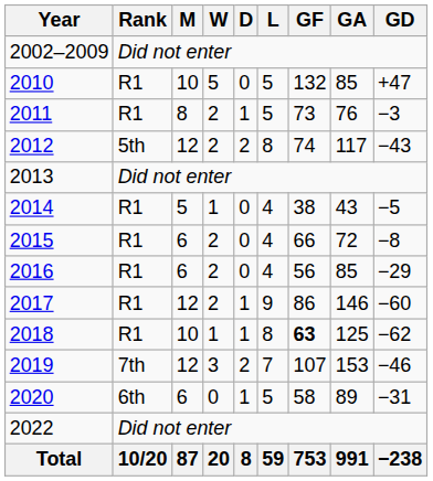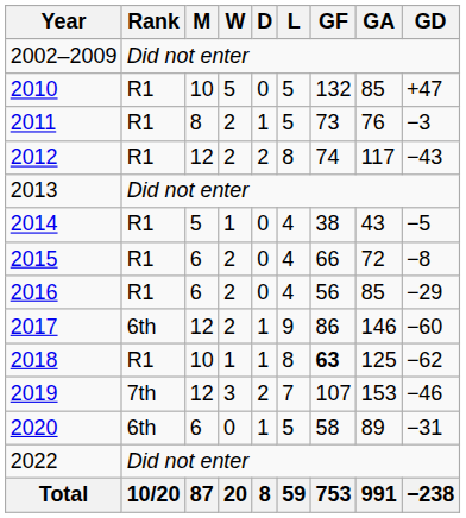2012 | Rank: 5th -> R1
2017 | Rank: R1 -> 6th
